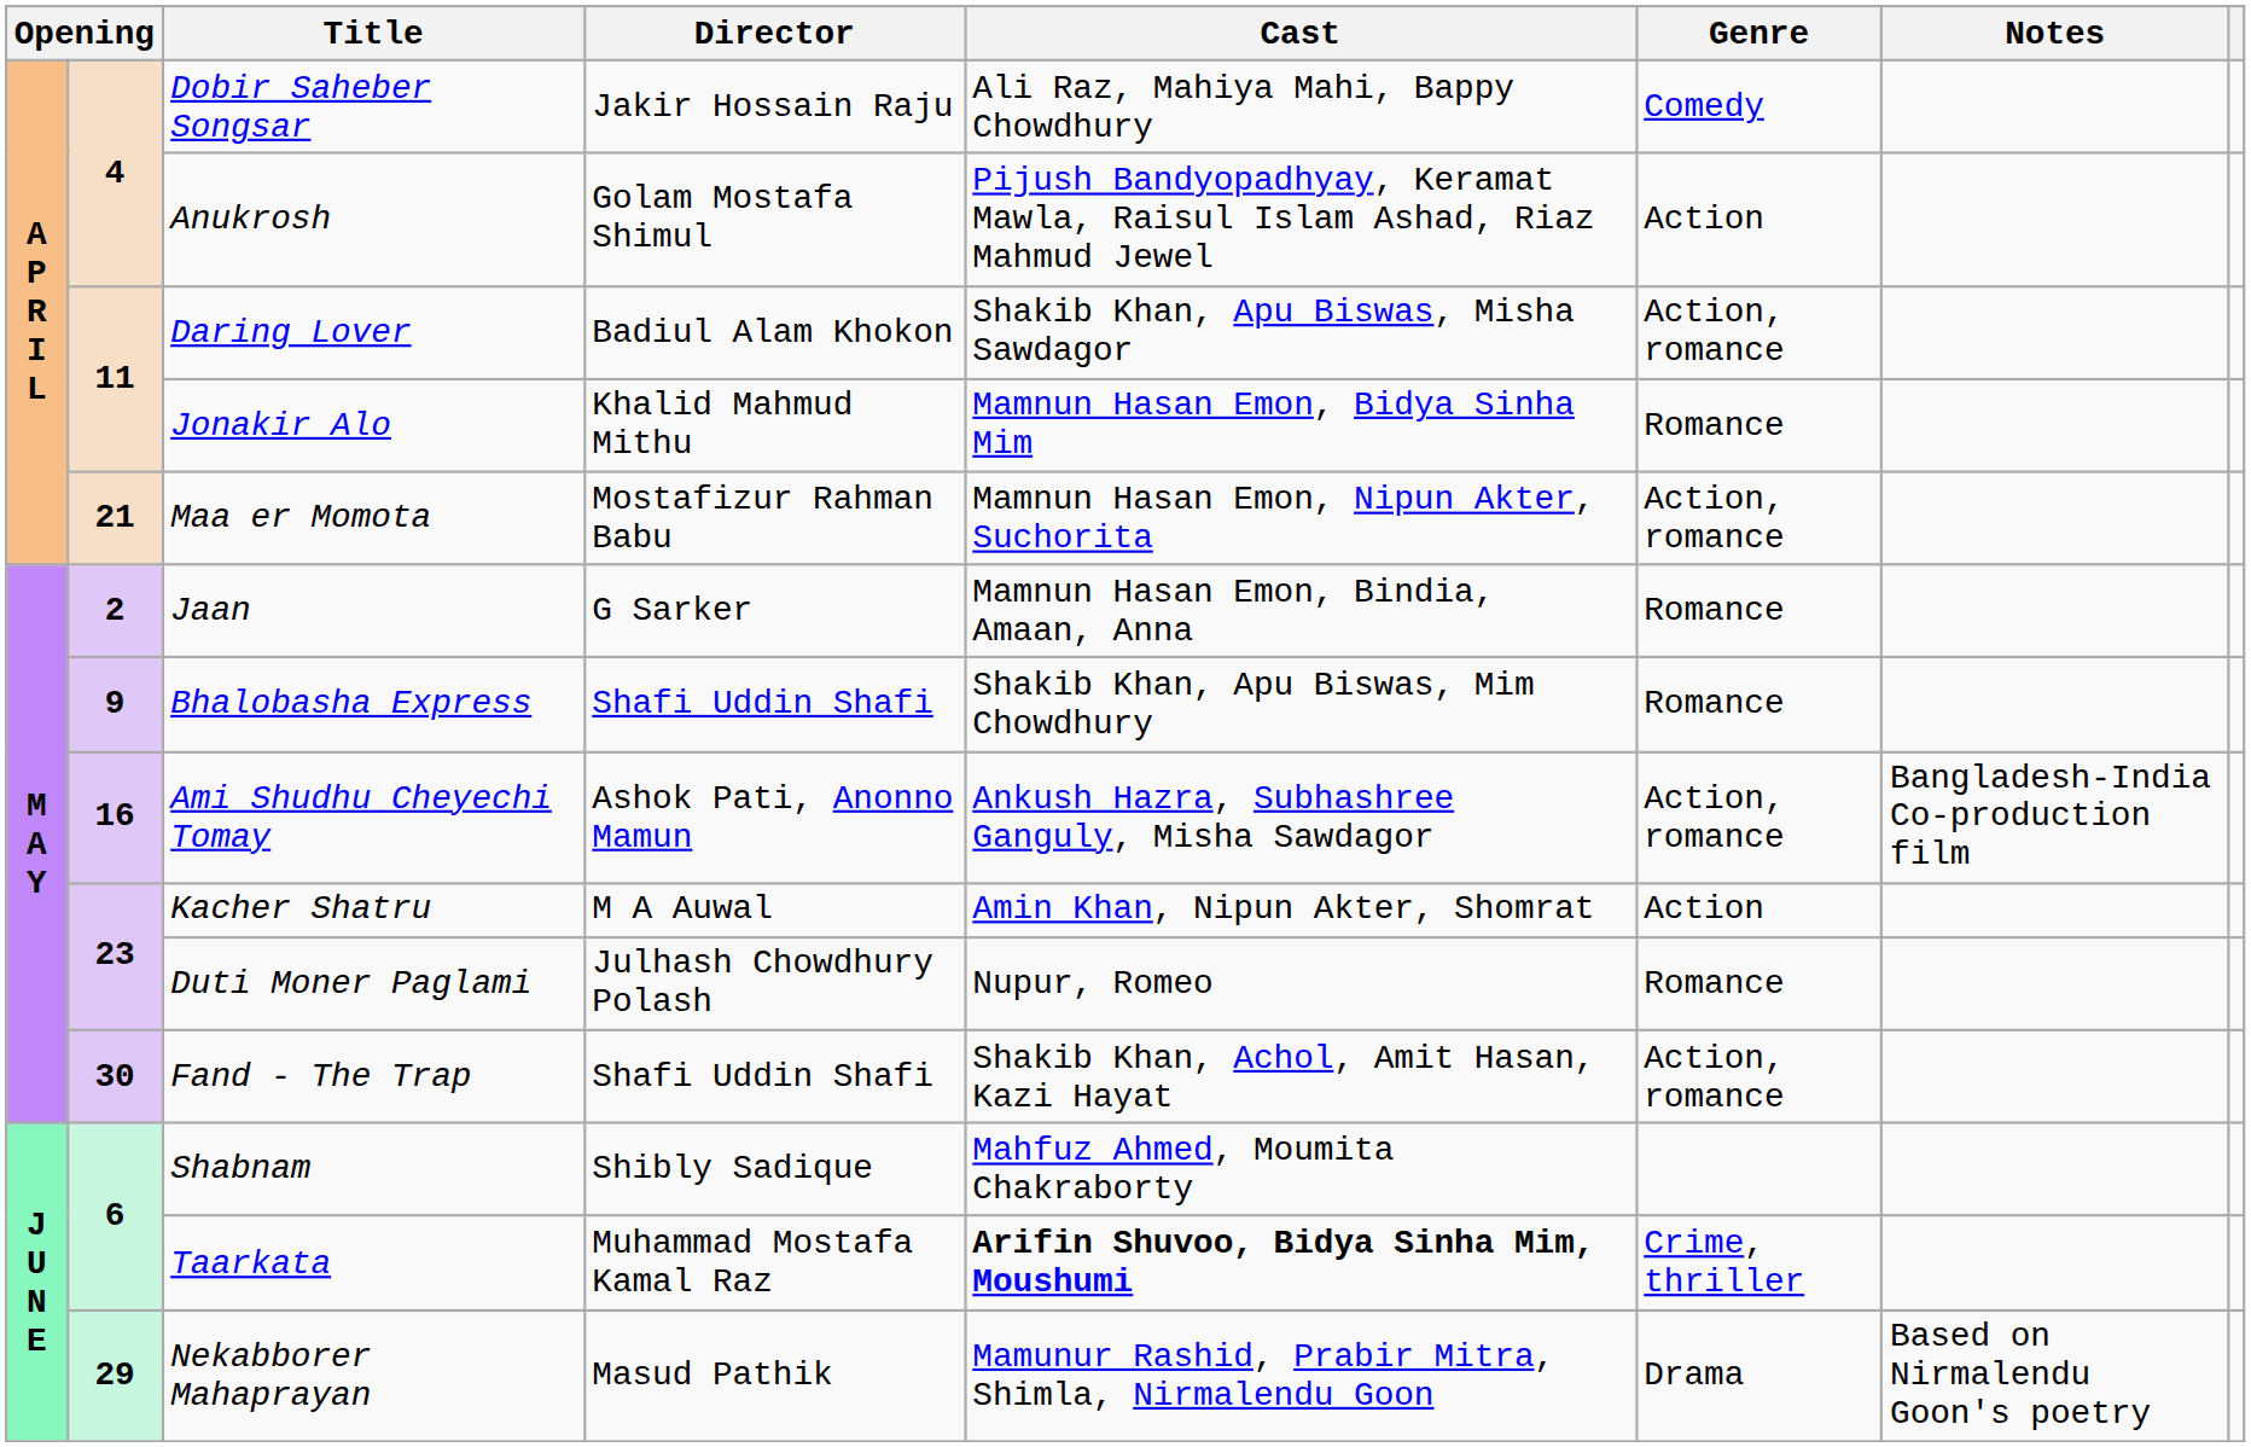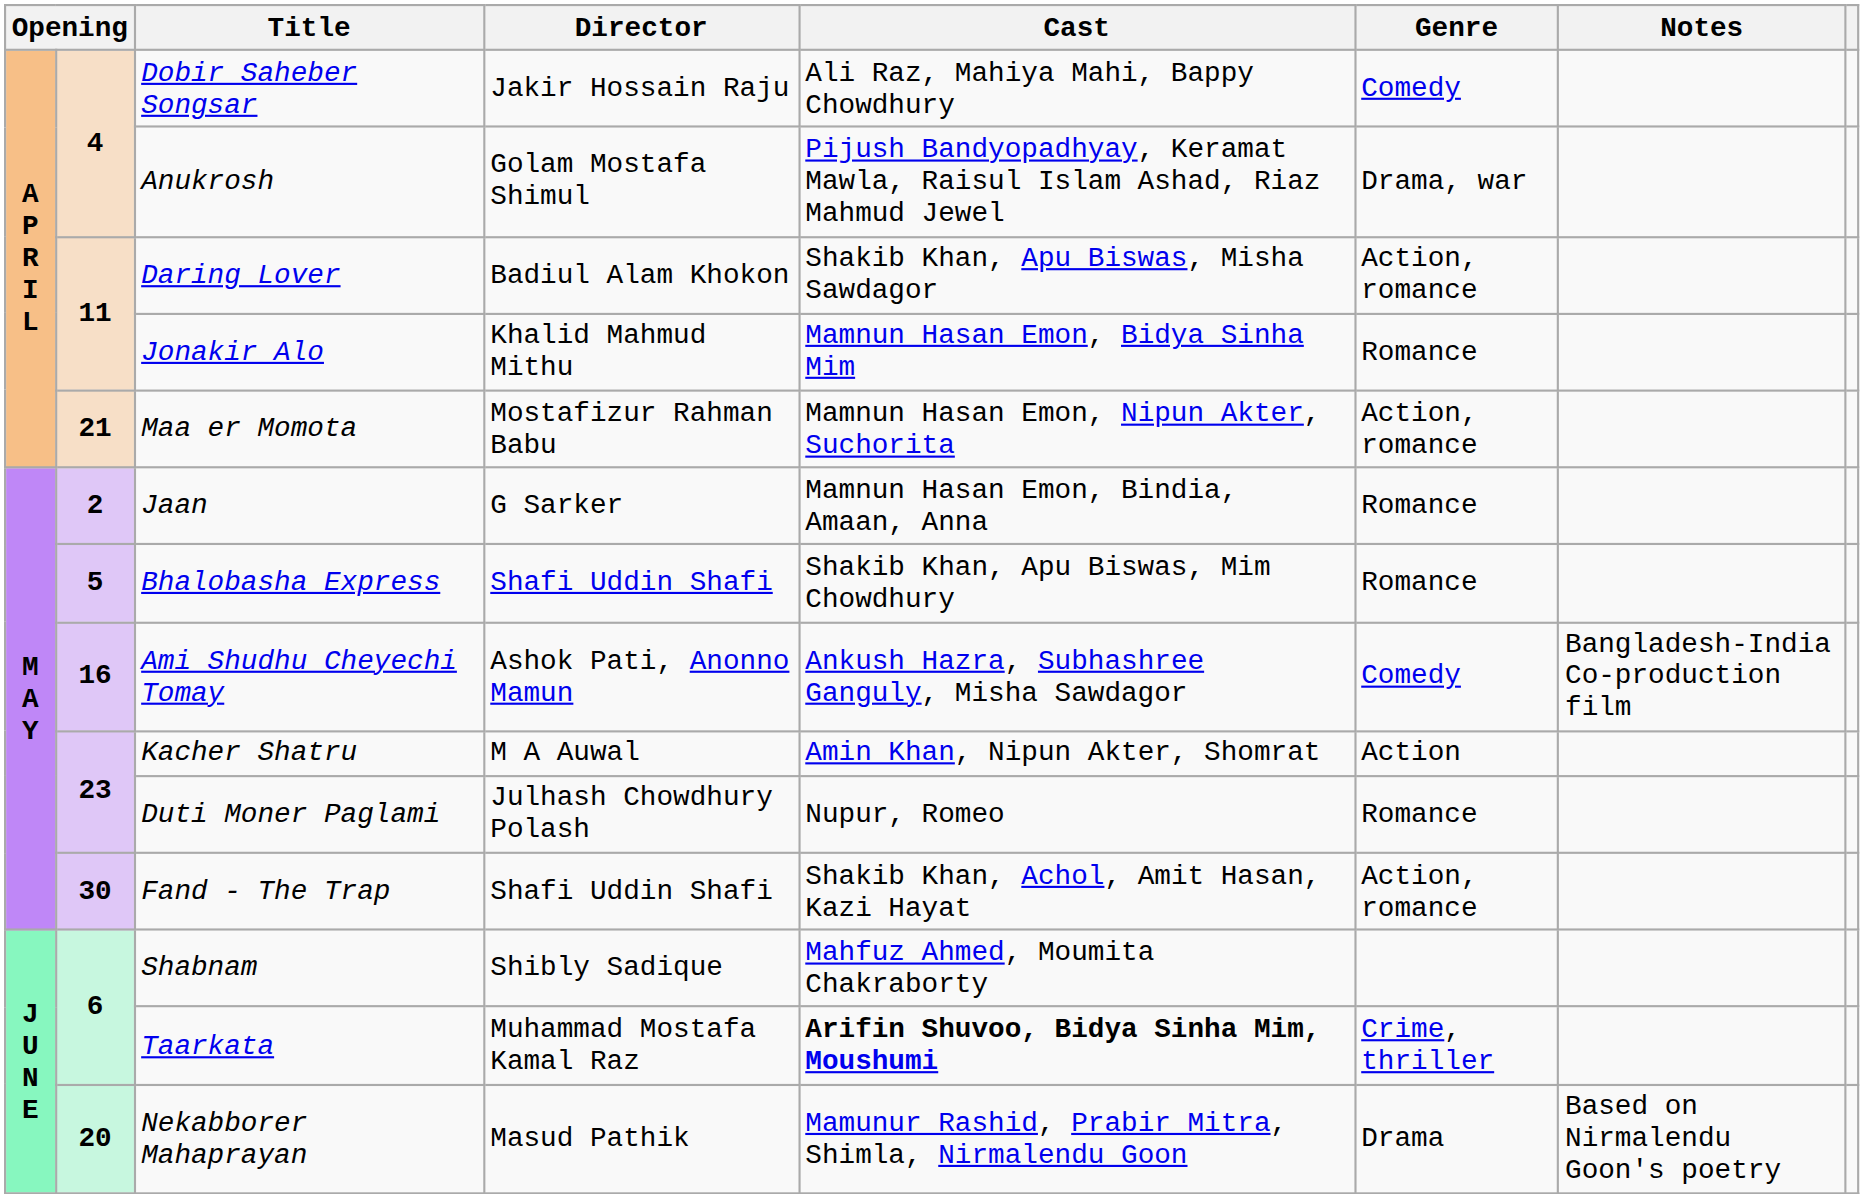Anukrosh | Genre: Action -> Drama, war
Bhalobasha Express | column 2: 9 -> 5
Ami Shudhu Cheyechi Tomay | Genre: Action, romance -> Comedy
Nekabborer Mahaprayan | column 2: 29 -> 20
